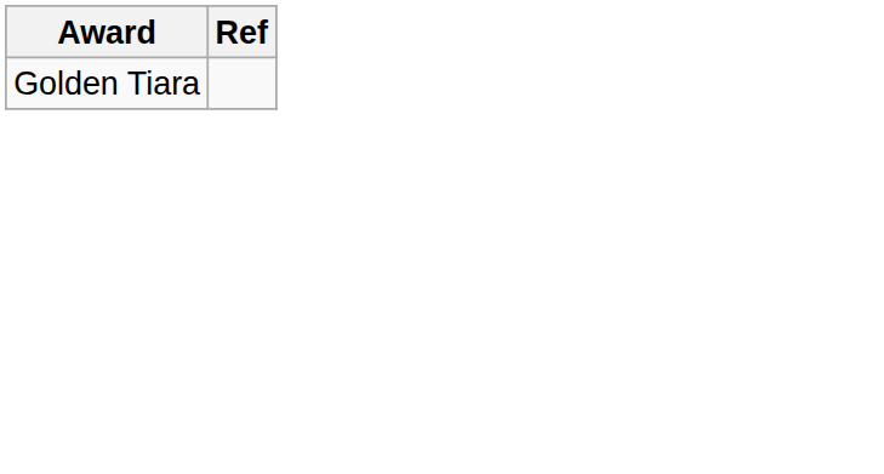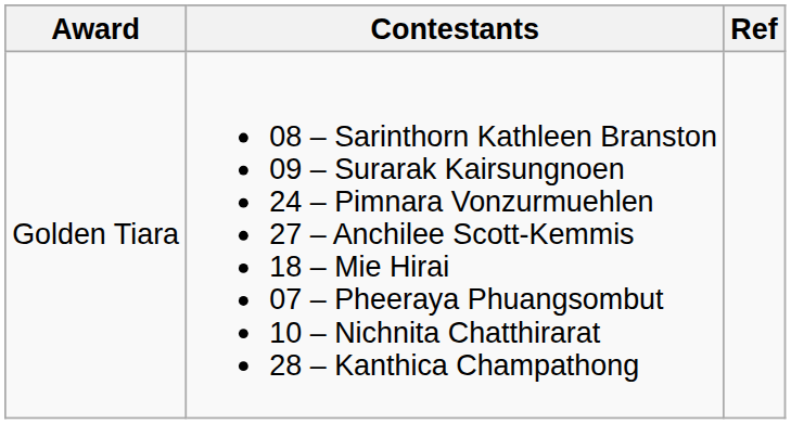+ column: Contestants | 08 – Sarinthorn Kathleen Branston 09 – Surarak Kairsungnoen 24 – Pimnara Vonzurmuehlen 27 – Anchilee Scott-Kemmis 18 – Mie Hirai 07 – Pheeraya Phuangsombut 10 – Nichnita Chatthirarat 28 – Kanthica Champathong
